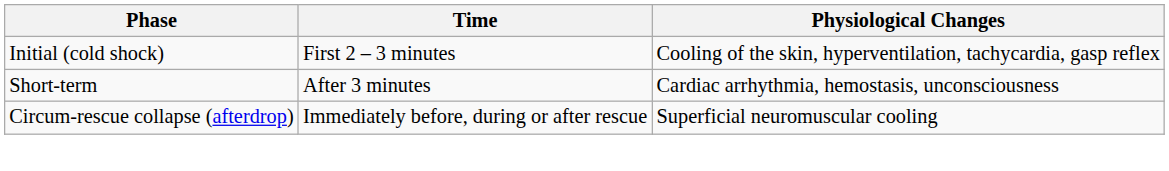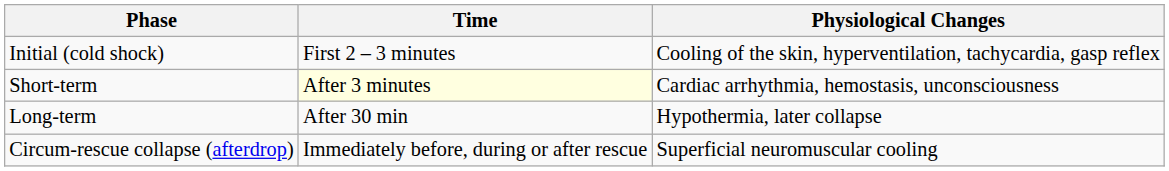Short-term | Time: no background -> lightyellow background
+ row: Long-term | After 30 min | Hypothermia, later collapse
